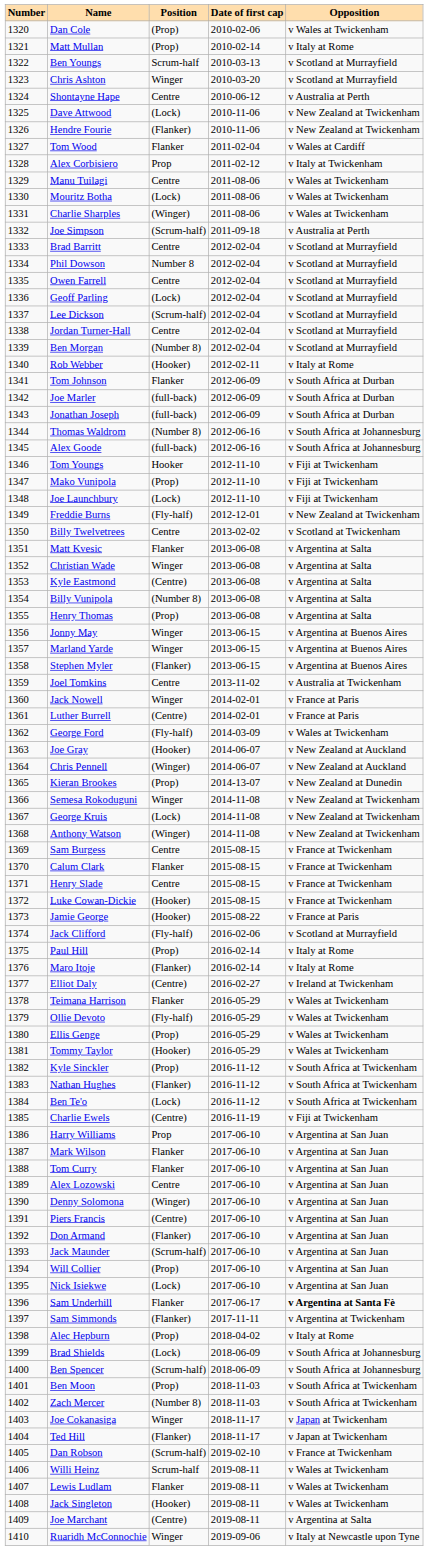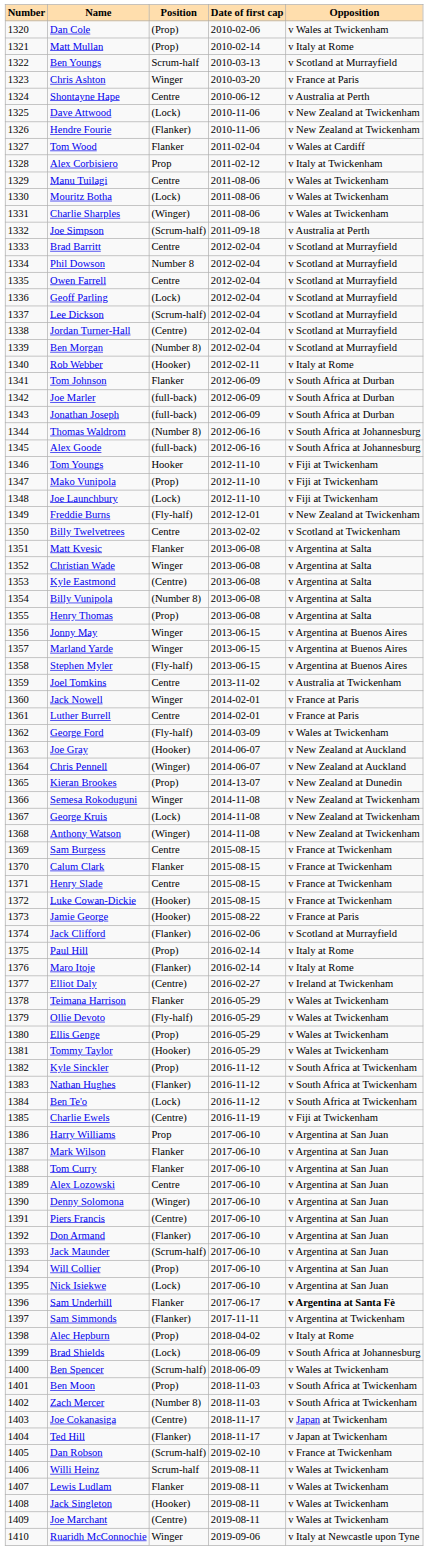Chris Ashton | Opposition: v Scotland at Murrayfield -> v France at Paris
Jordan Turner-Hall | Position: Centre -> (Centre)
Stephen Myler | Position: (Flanker) -> (Fly-half)
Luther Burrell | Position: (Centre) -> Centre
Jack Clifford | Position: (Fly-half) -> (Flanker)
Ben Spencer | Opposition: v South Africa at Johannesburg -> v Wales at Twickenham
Joe Cokanasiga | Position: Winger -> (Centre)
Joe Marchant | Opposition: v Argentina at Salta -> v Wales at Twickenham
